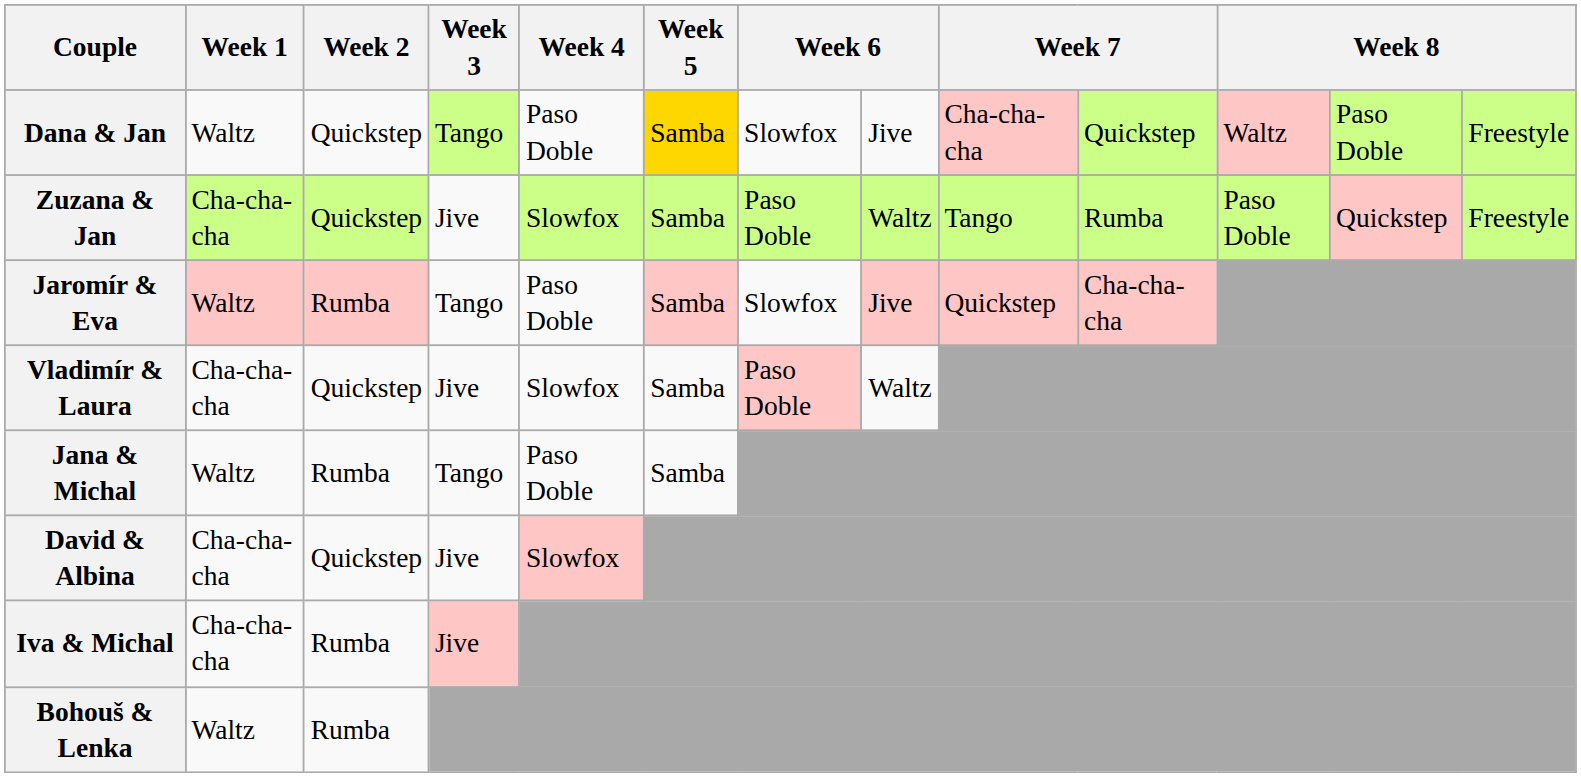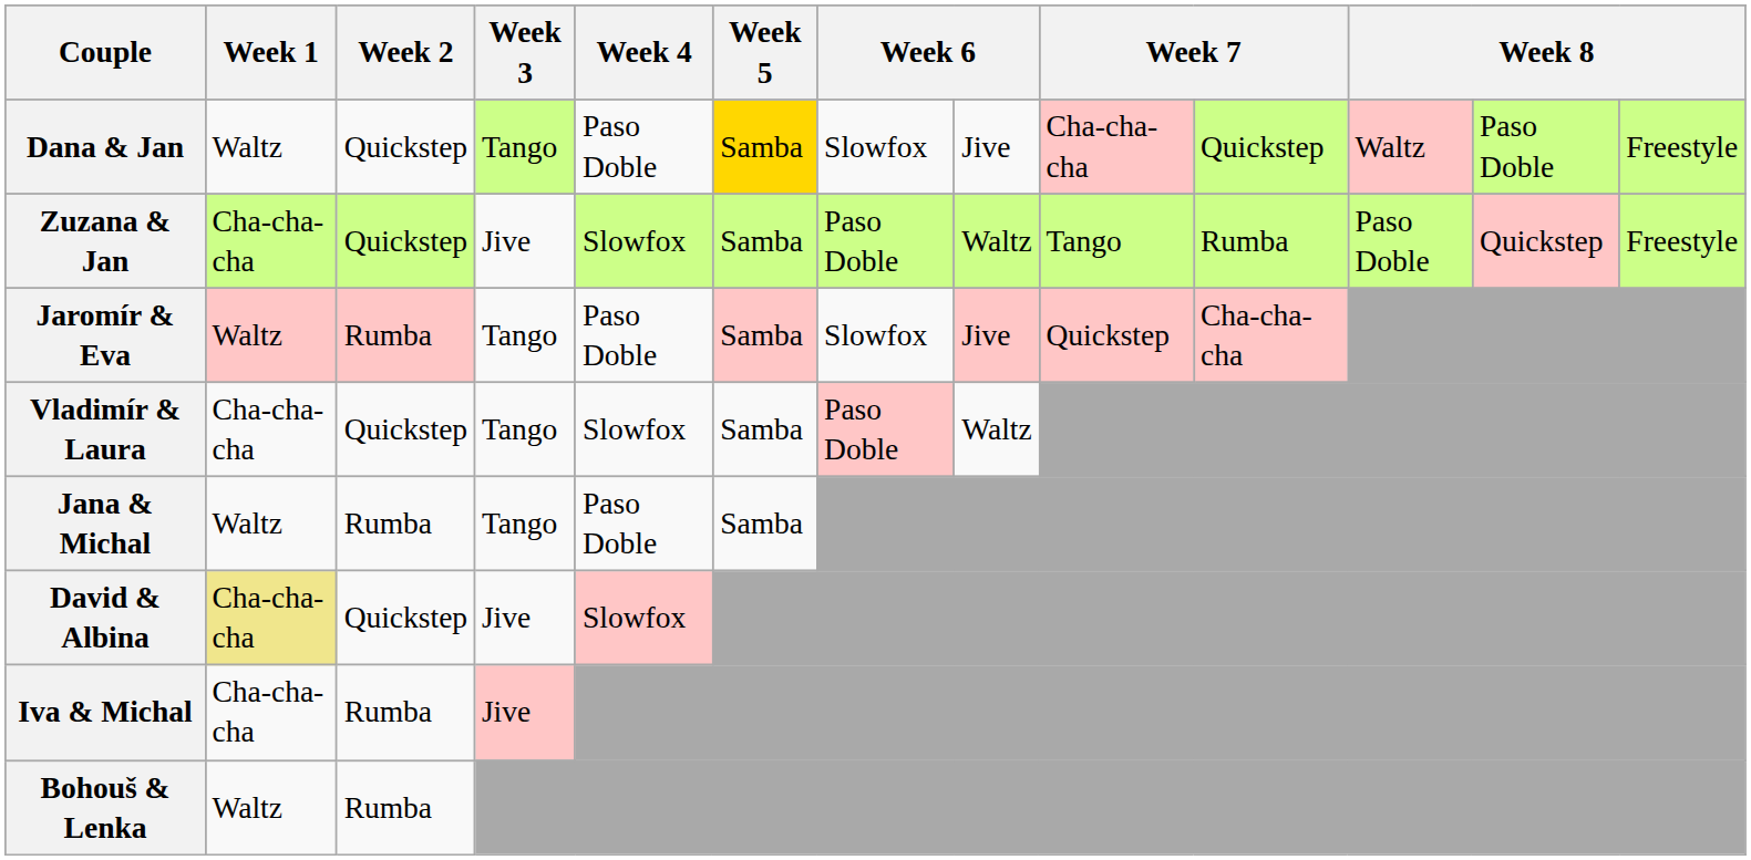Vladimír & Laura | Week 3: Jive -> Tango
David & Albina | Week 1: no background -> khaki background
